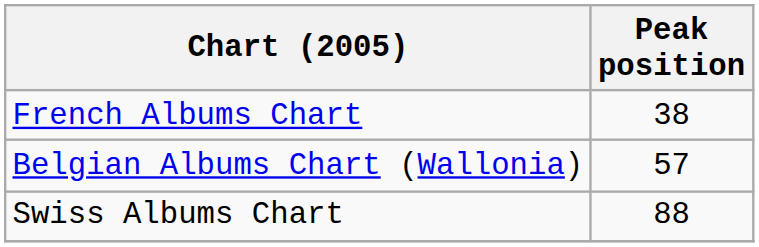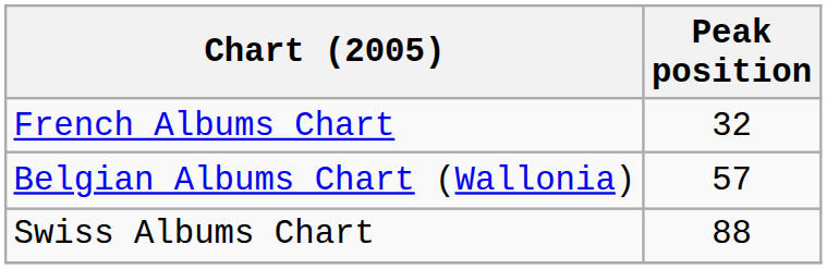French Albums Chart | Peak position: 38 -> 32
